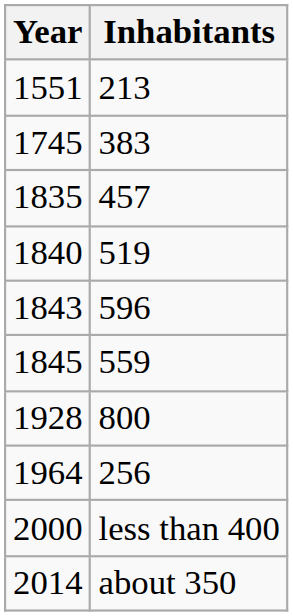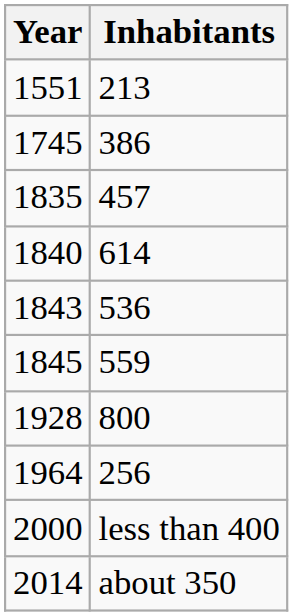1745 | Inhabitants: 383 -> 386
1840 | Inhabitants: 519 -> 614
1843 | Inhabitants: 596 -> 536
